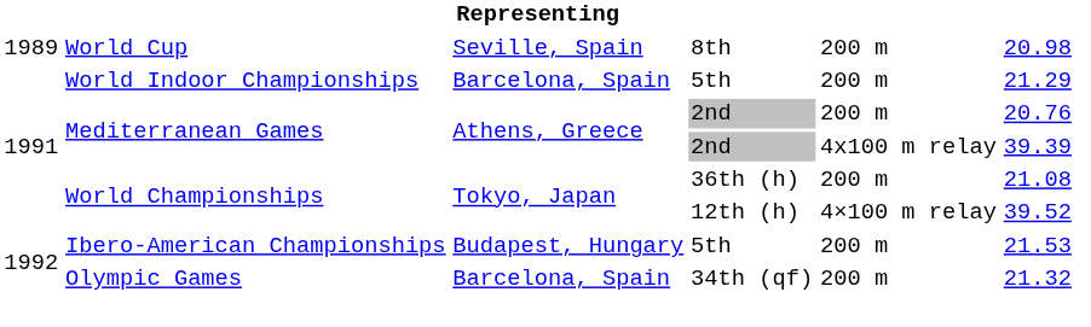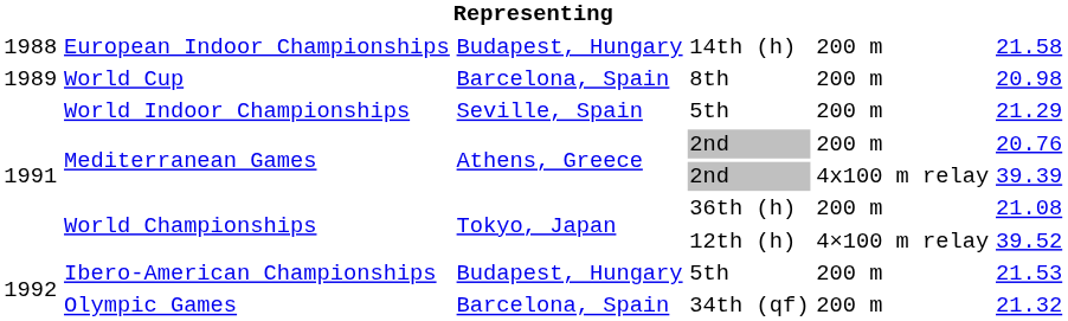+ row: 1988 | European Indoor Championships | Budapest, Hungary | 14th (h) | 200 m | 21.58
World Cup | column 3: Seville, Spain -> Barcelona, Spain
World Indoor Championships | column 3: Barcelona, Spain -> Seville, Spain
